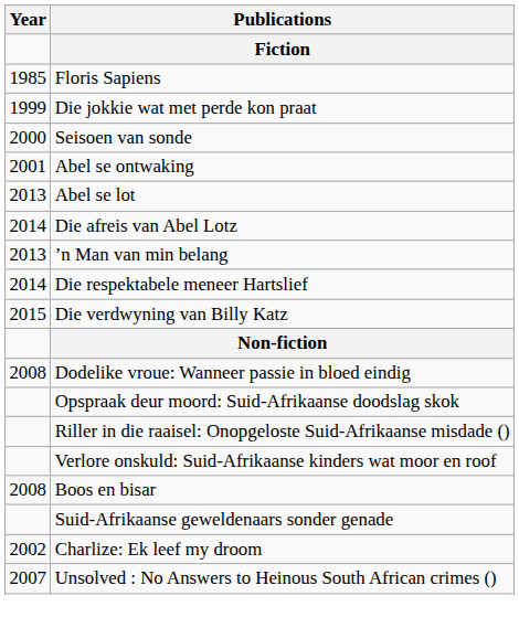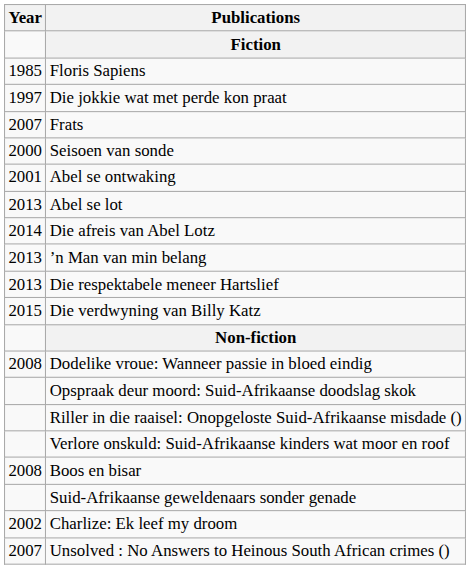Die jokkie wat met perde kon praat | Year: 1999 -> 1997
+ row: 2007 | Frats
Die respektabele meneer Hartslief | Year: 2014 -> 2013
